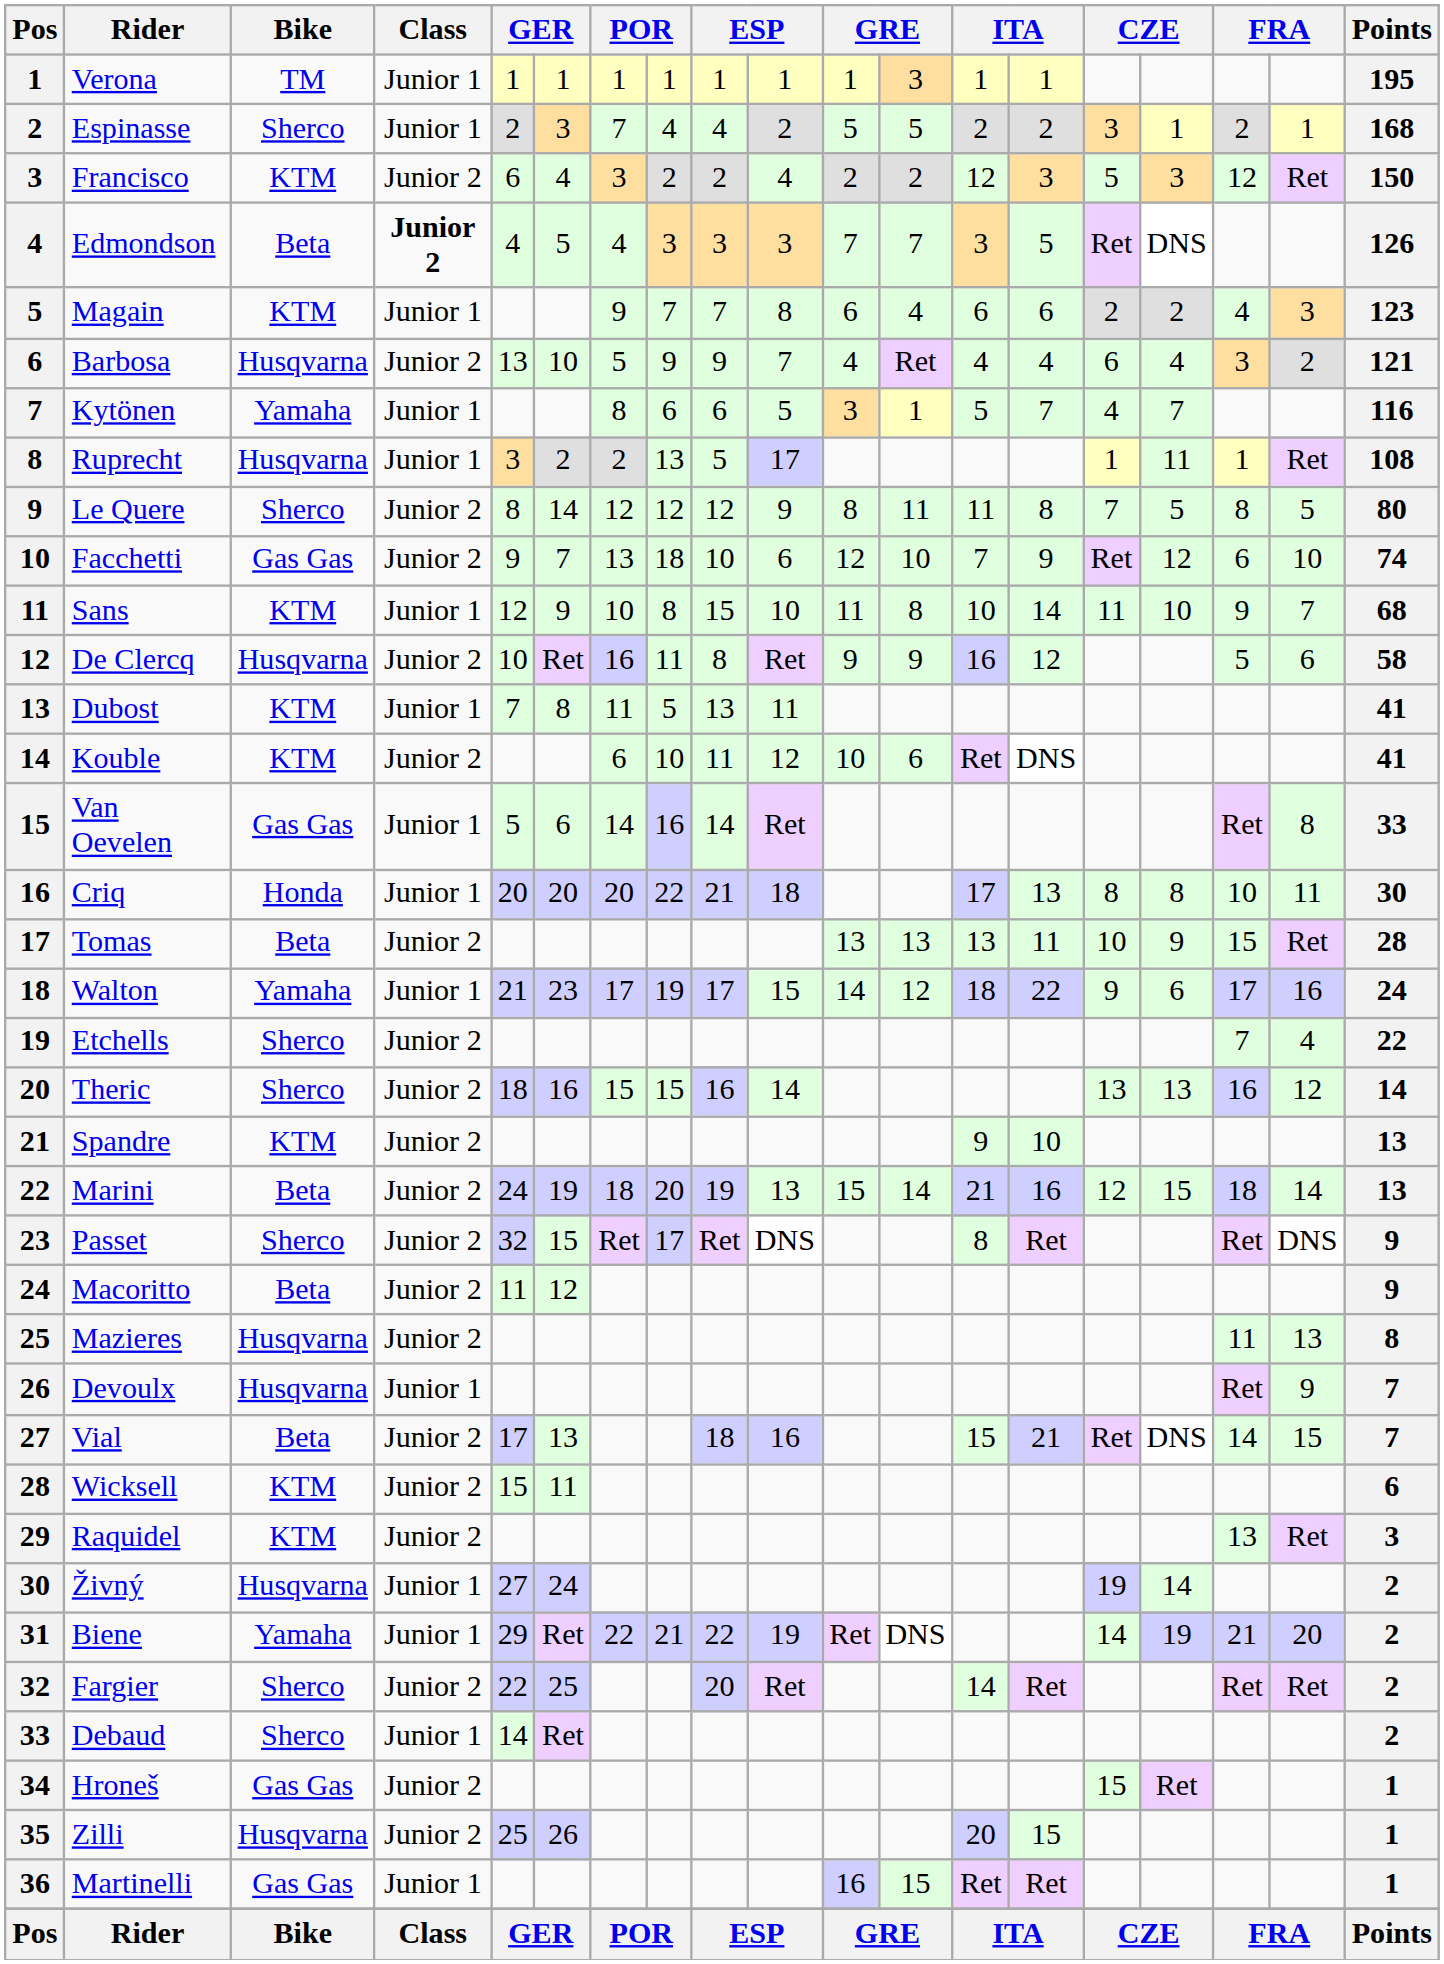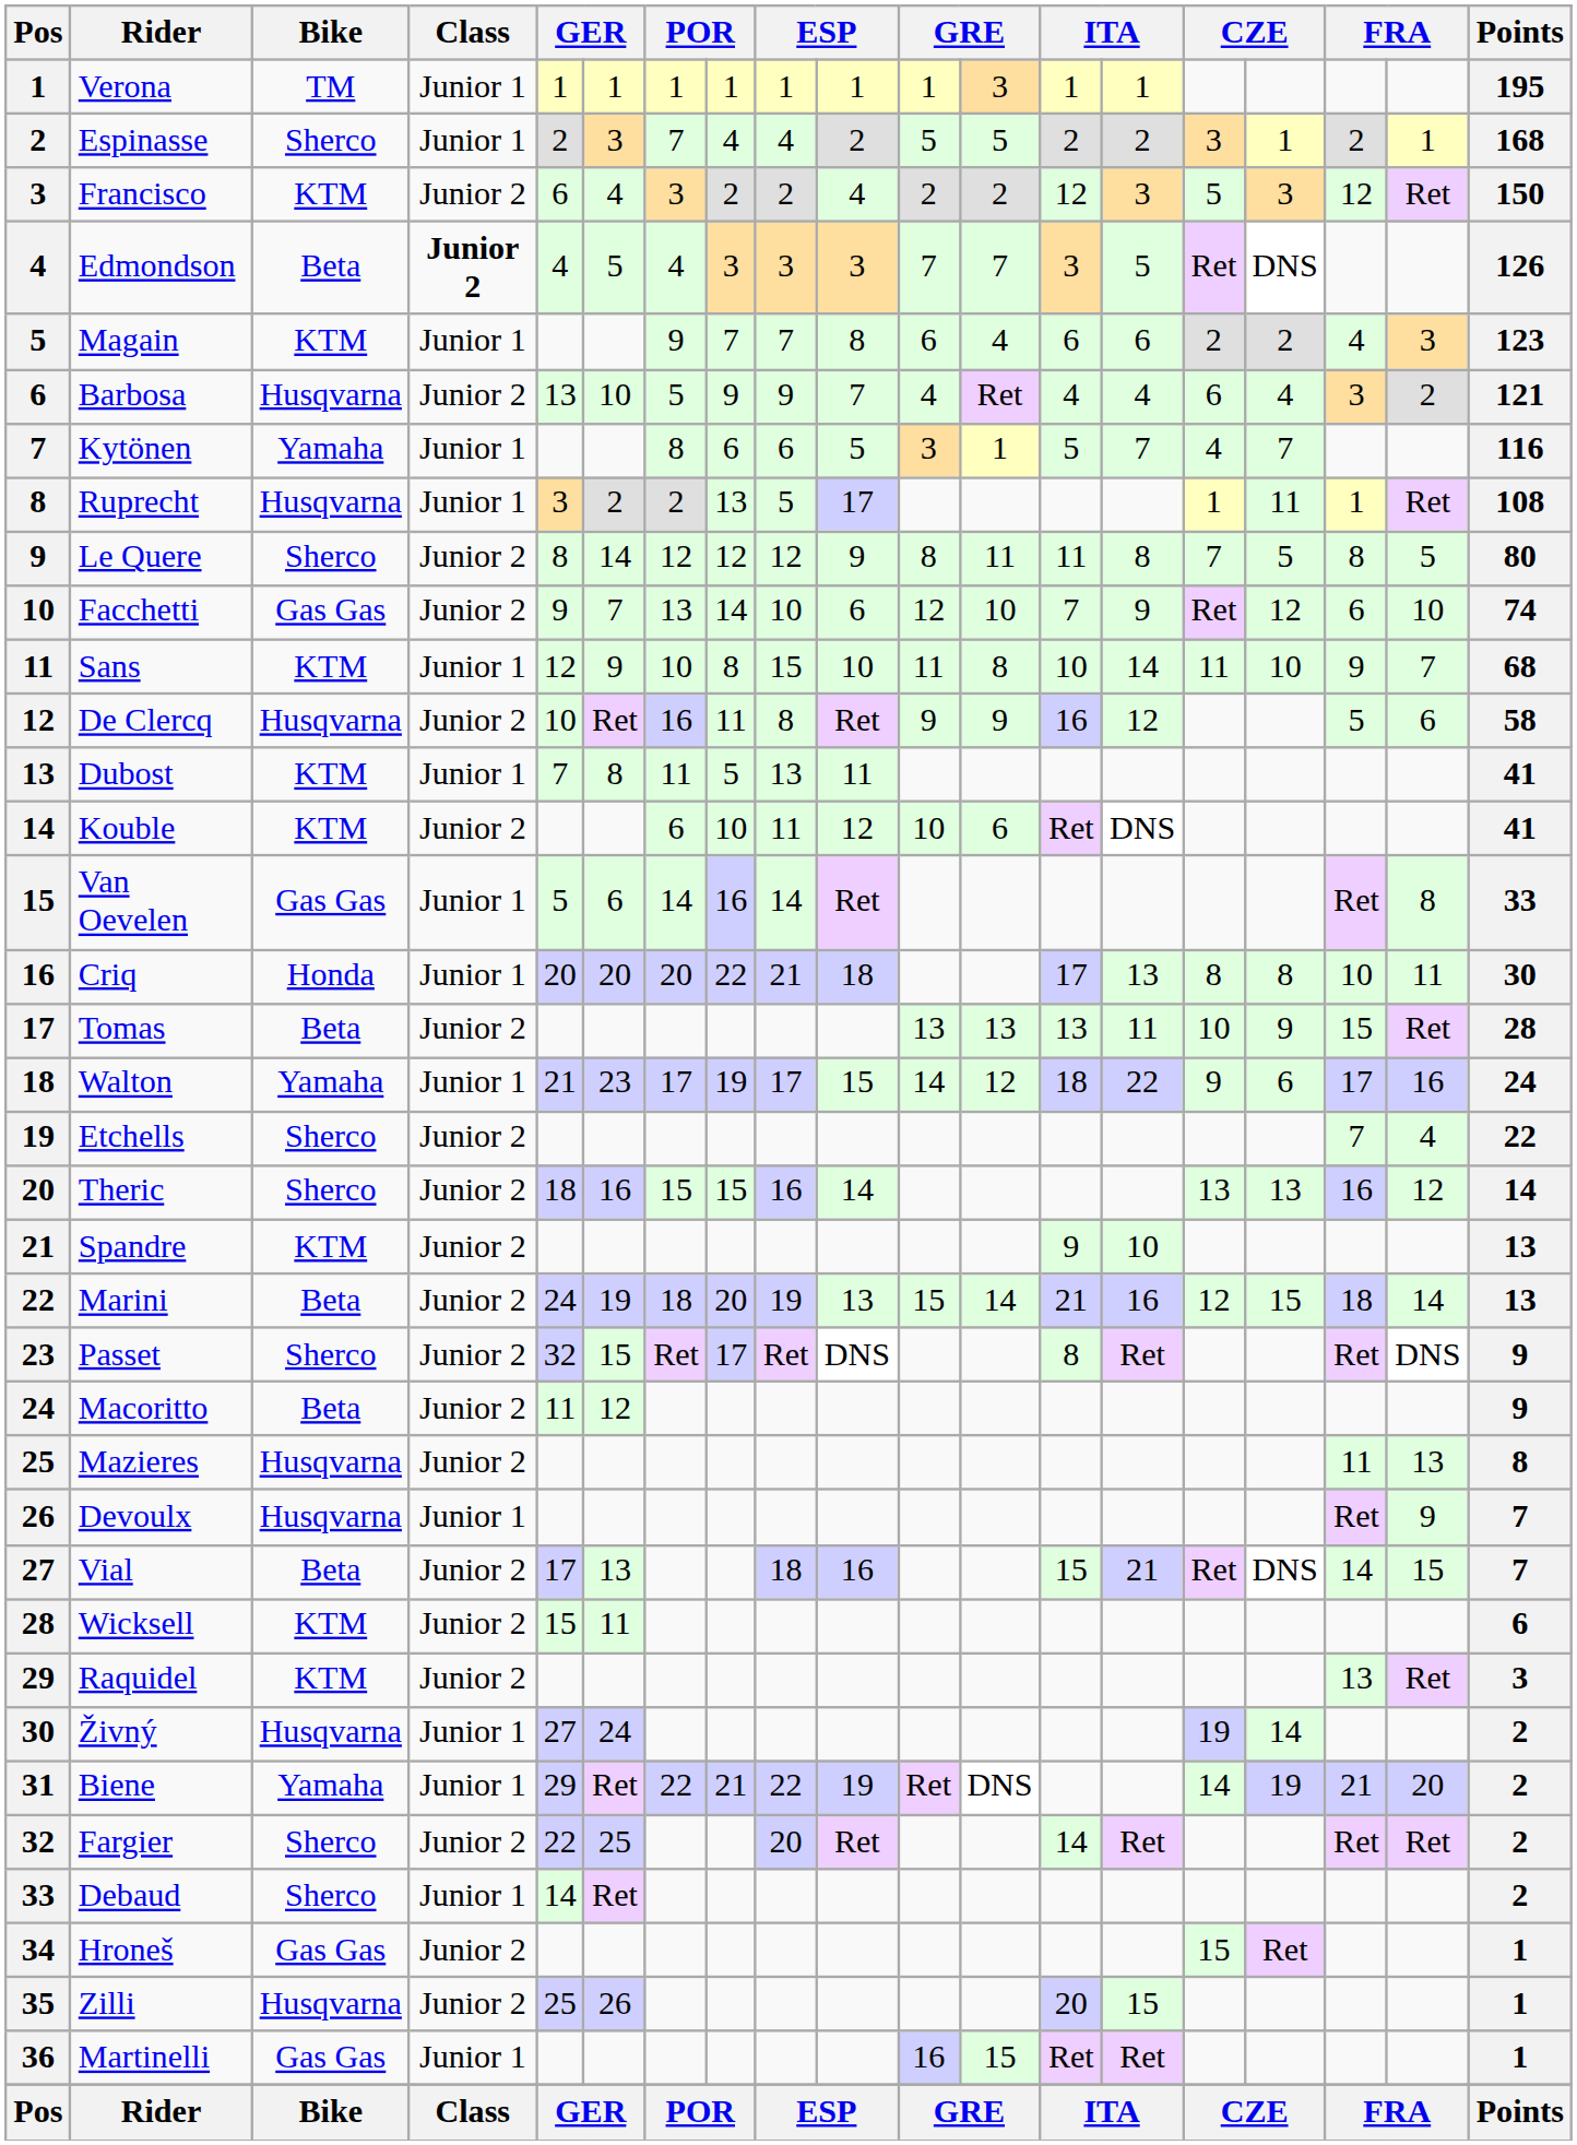Facchetti | column 8: 18 -> 14
